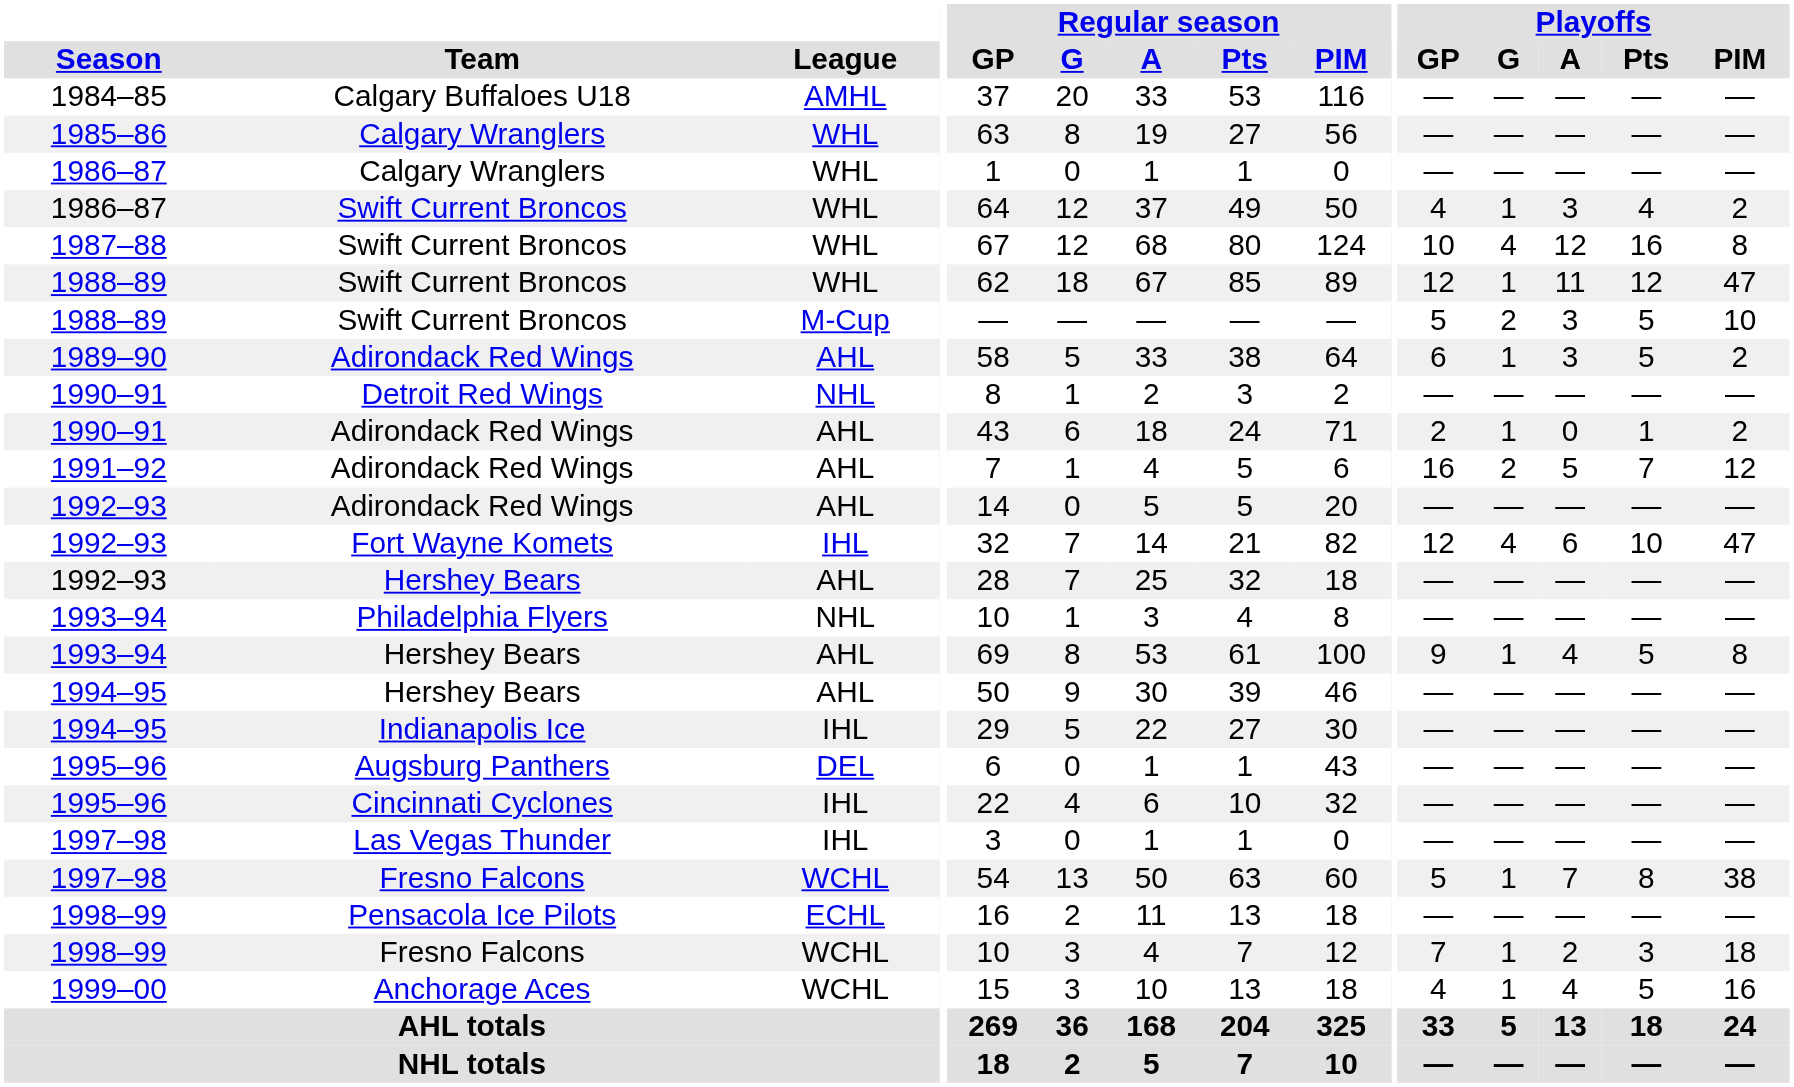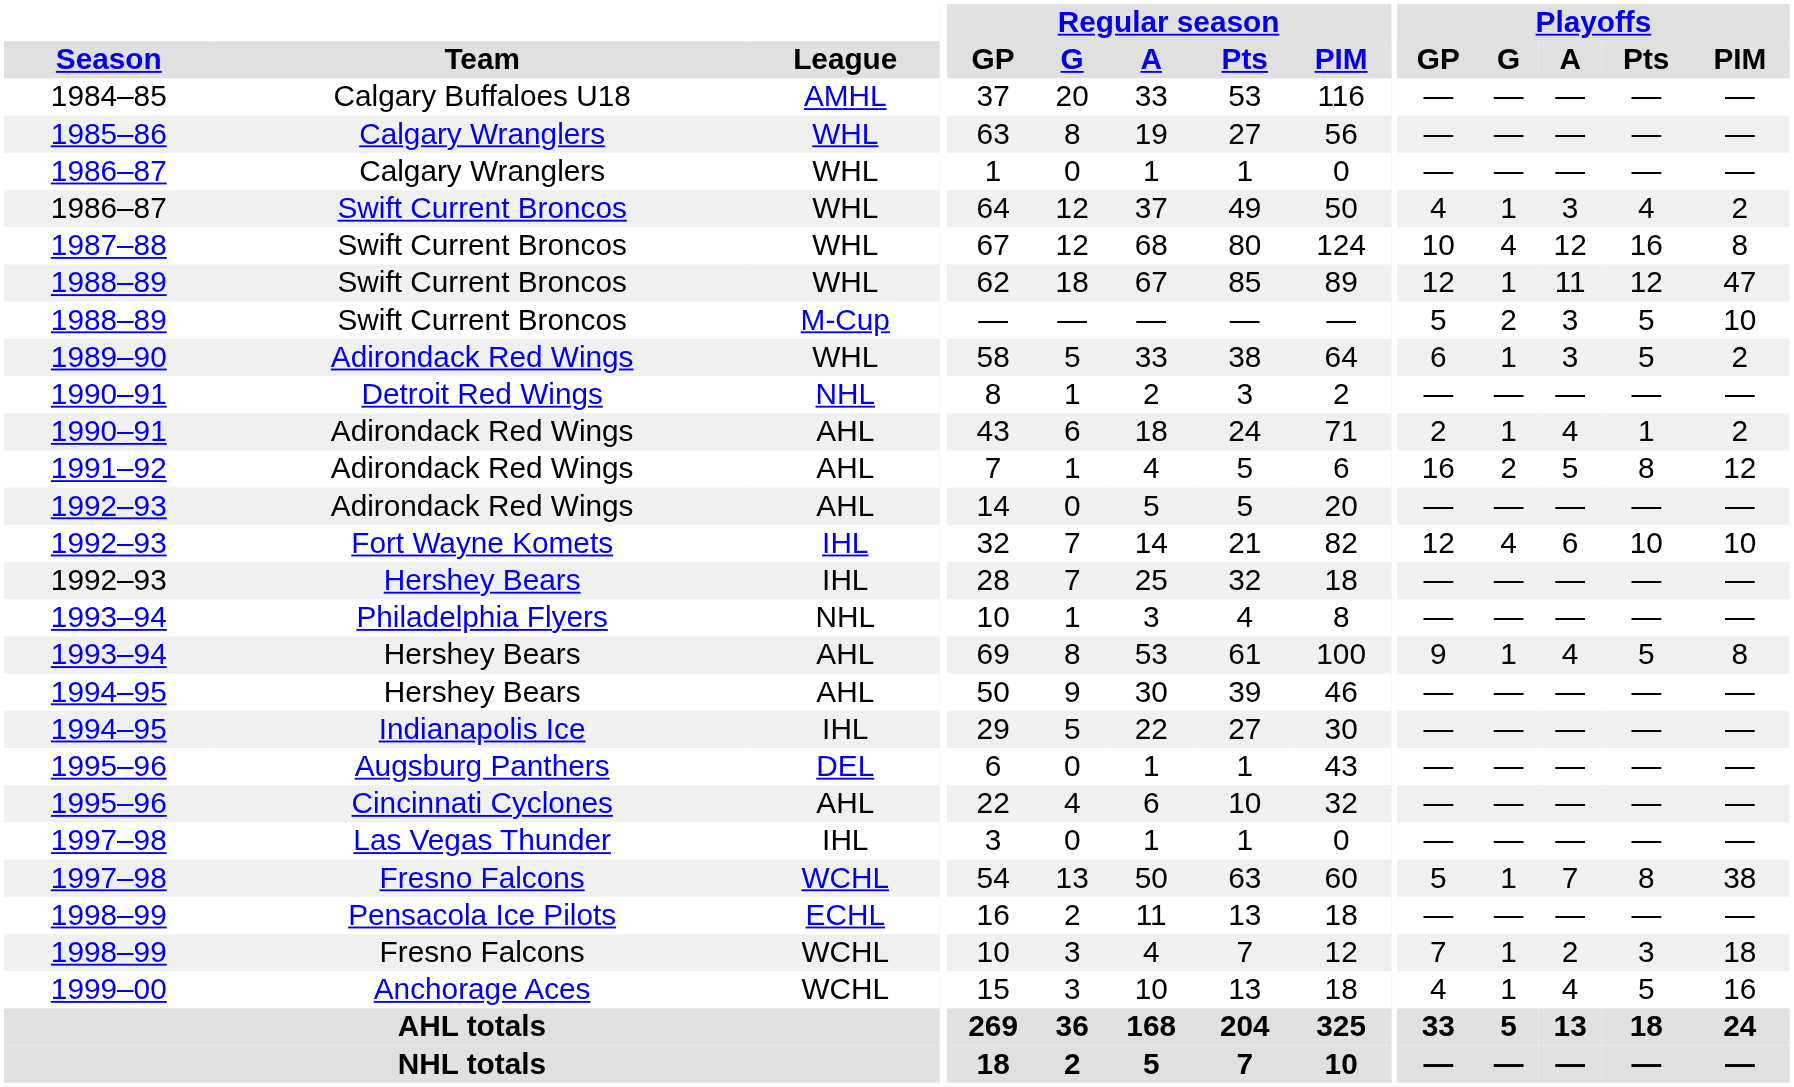1989–90 | League: AHL -> WHL
1990–91 / Adirondack Red Wings | Playoffs / A: 0 -> 4
1991–92 | Playoffs / Pts: 7 -> 8
1992–93 / Fort Wayne Komets | Playoffs / PIM: 47 -> 10
1992–93 / Hershey Bears | League: AHL -> IHL
1995–96 / Cincinnati Cyclones | League: IHL -> AHL
